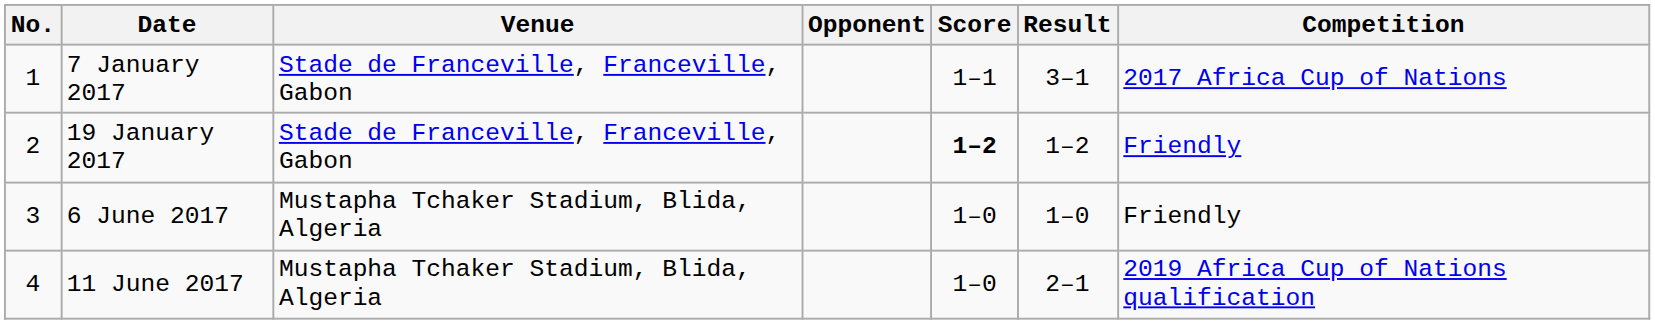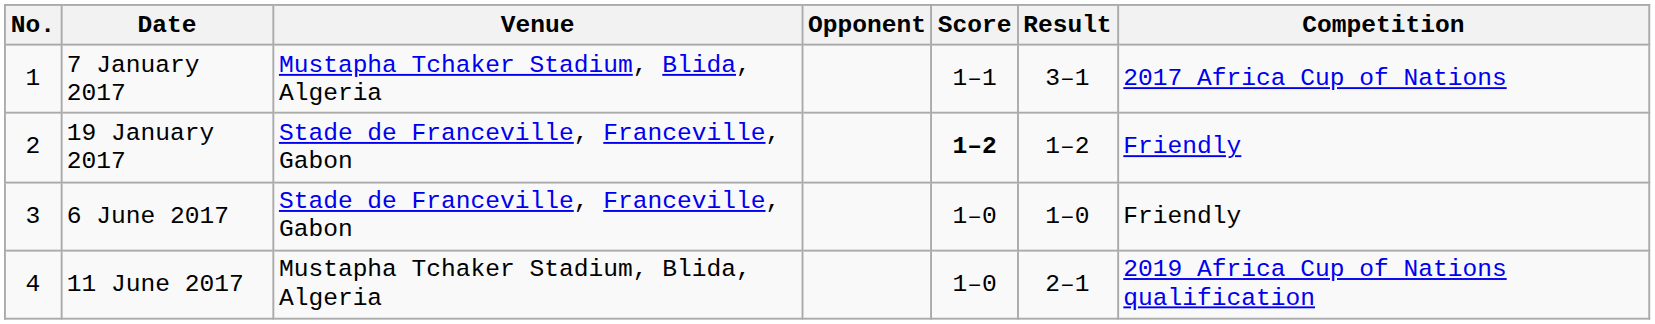7 January 2017 | Venue: Stade de Franceville, Franceville, Gabon -> Mustapha Tchaker Stadium, Blida, Algeria
6 June 2017 | Venue: Mustapha Tchaker Stadium, Blida, Algeria -> Stade de Franceville, Franceville, Gabon
